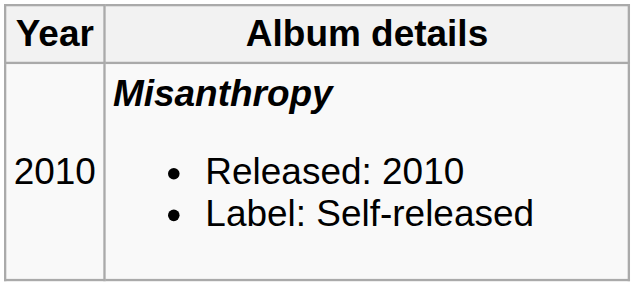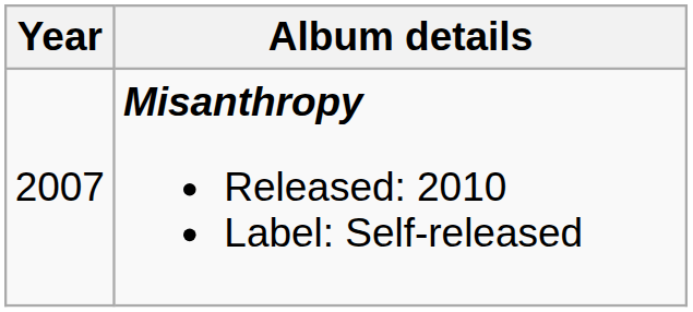Misanthropy Released: 2010 Label: Self-released | Year: 2010 -> 2007
